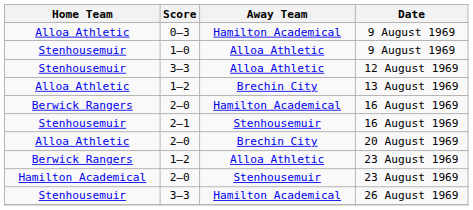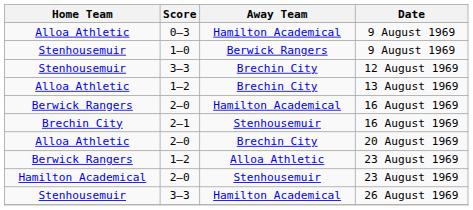1–0 / 9 August 1969 | Away Team: Alloa Athletic -> Berwick Rangers
12 August 1969 | Away Team: Alloa Athletic -> Brechin City
2–1 / 16 August 1969 | Home Team: Stenhousemuir -> Brechin City
